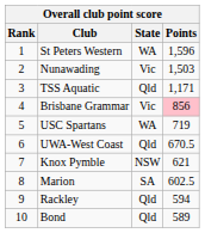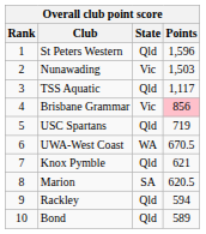St Peters Western | State: WA -> Qld
TSS Aquatic | Points: 1,171 -> 1,117
USC Spartans | State: WA -> Qld
UWA-West Coast | State: Qld -> WA
Knox Pymble | State: NSW -> Qld
Marion | Points: 602.5 -> 620.5
